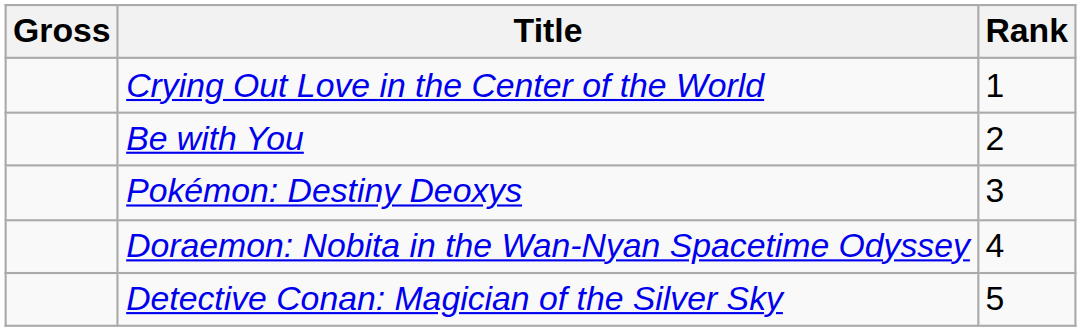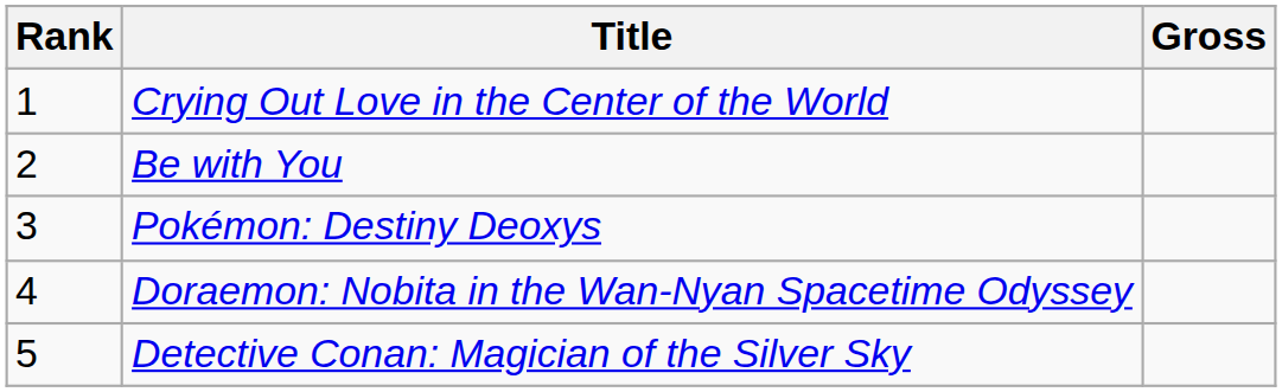columns swapped: Rank <-> Gross
